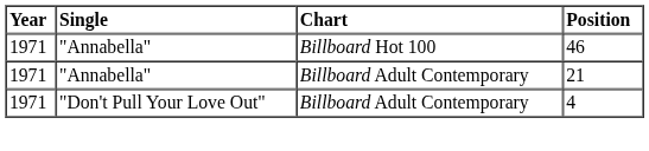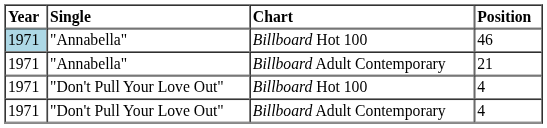46 | Year: no background -> lightblue background
+ row: 1971 | "Don't Pull Your Love Out" | Billboard Hot 100 | 4
